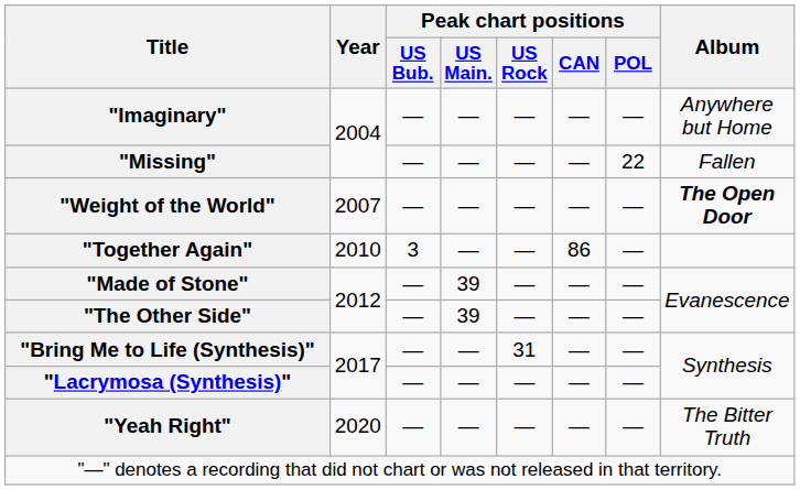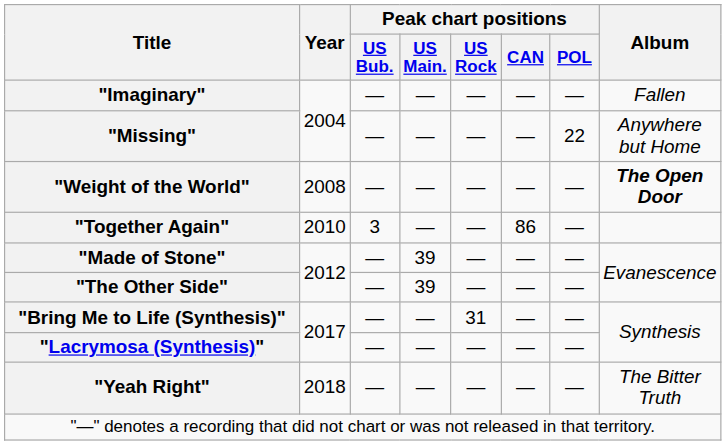"Imaginary" | Album: Anywhere but Home -> Fallen
"Missing" | Album: Fallen -> Anywhere but Home
"Weight of the World" | Year: 2007 -> 2008
"Yeah Right" | Year: 2020 -> 2018
